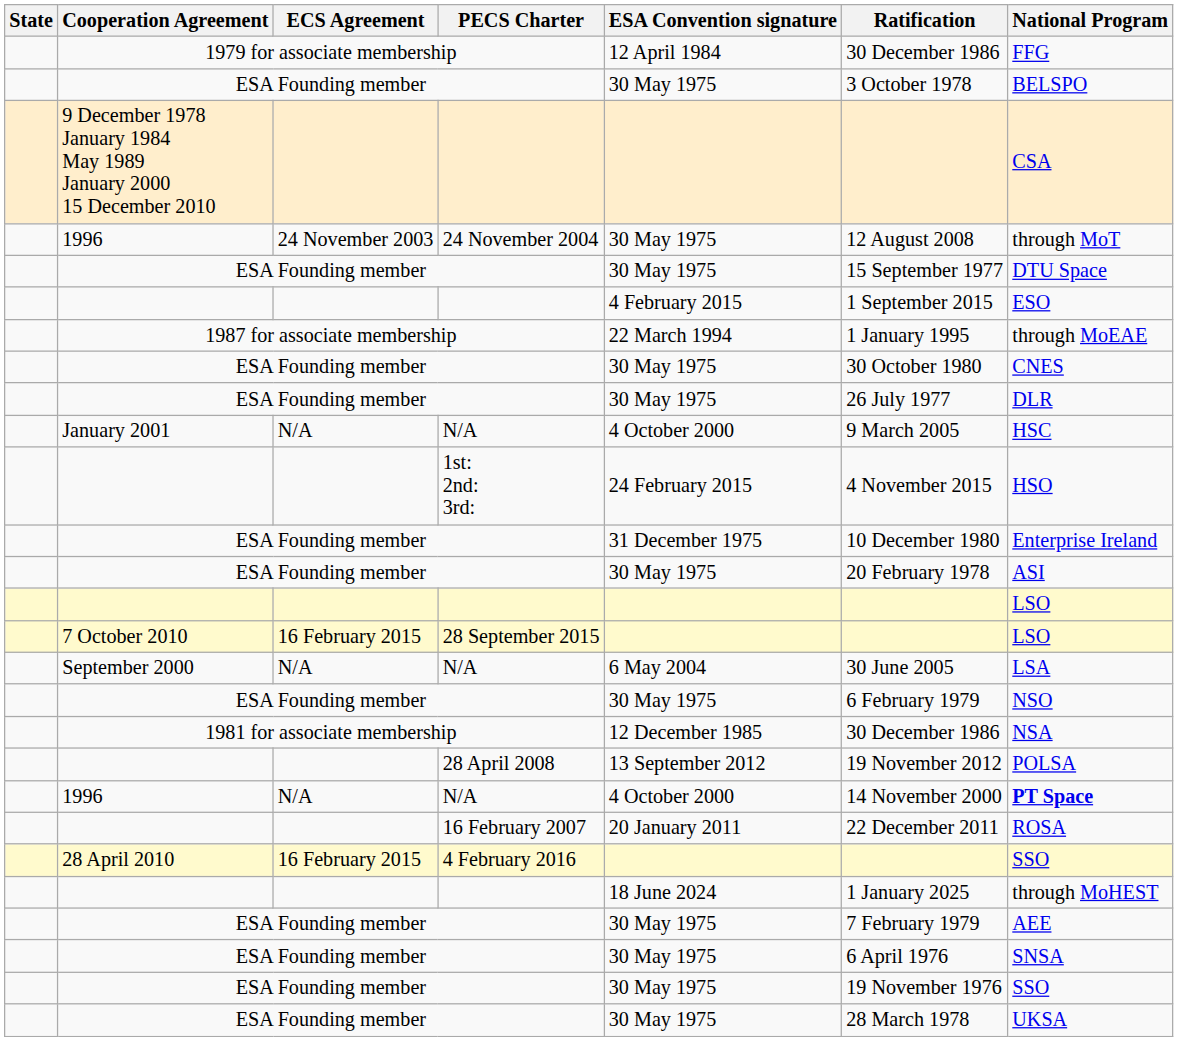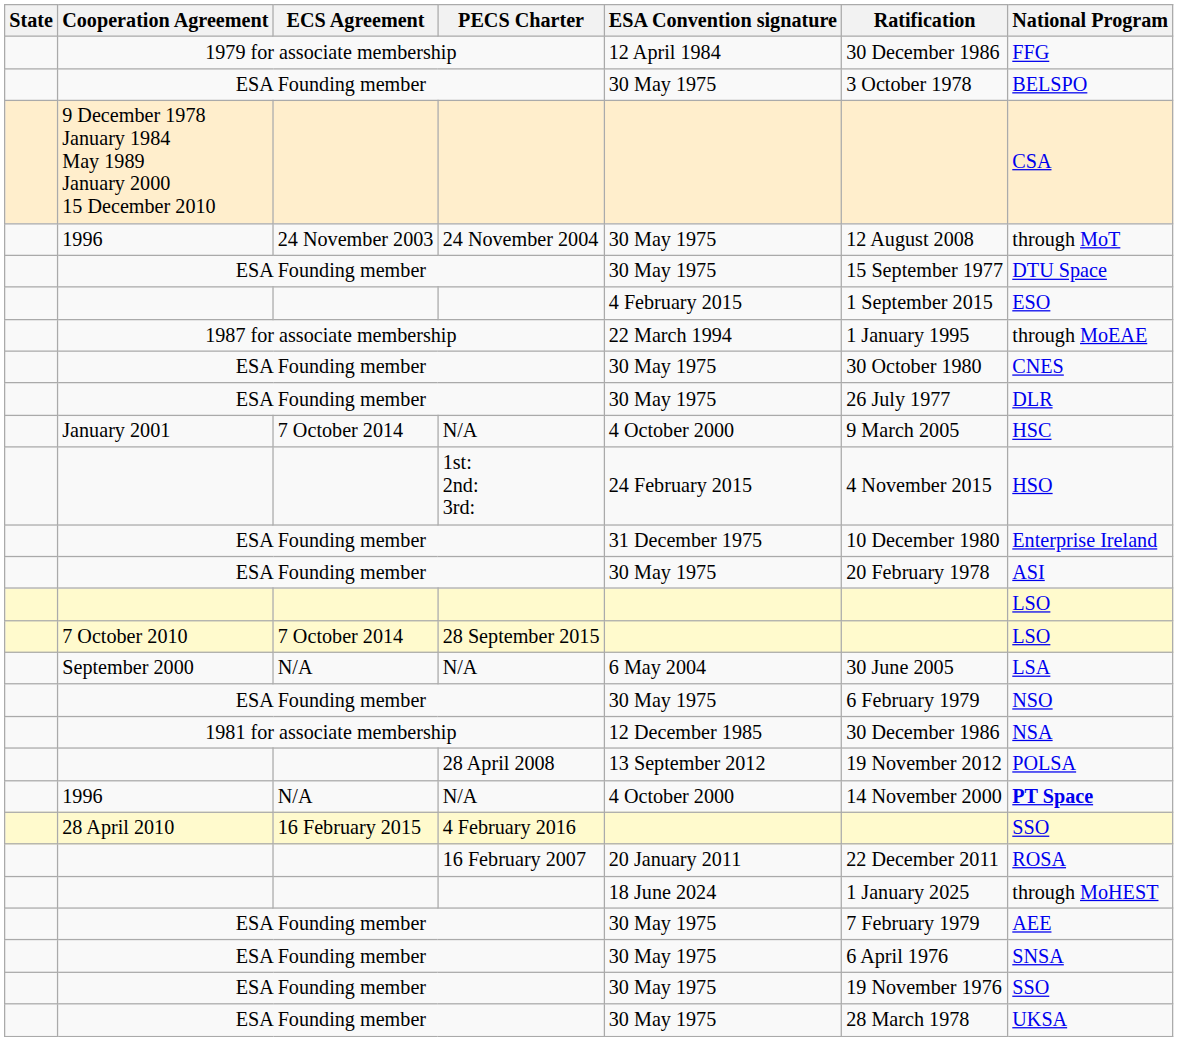January 2001 / N/A | ECS Agreement: N/A -> 7 October 2014
28 September 2015 | ECS Agreement: 16 February 2015 -> 7 October 2014
rows swapped: 16 February 2007 <-> 4 February 2016
